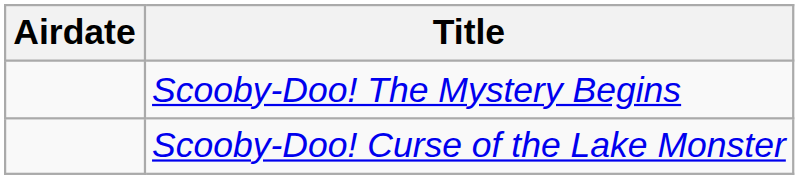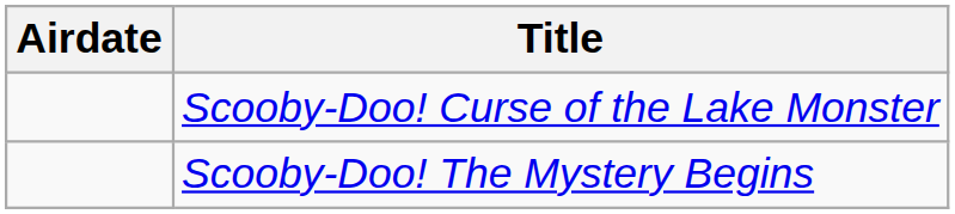rows swapped: Scooby-Doo! The Mystery Begins <-> Scooby-Doo! Curse of the Lake Monster
